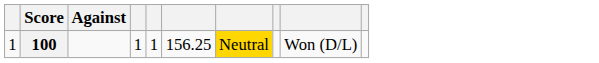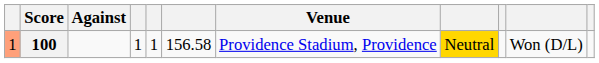+ column: Venue | Providence Stadium, Providence
100 | column 1: no background -> lightsalmon background
100 | column 6: 156.25 -> 156.58
